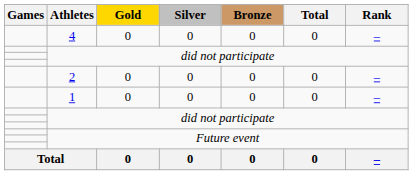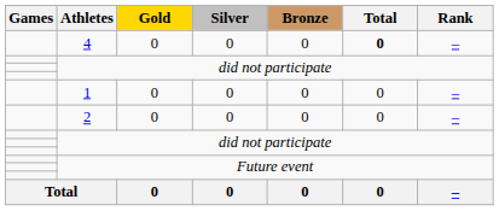4 | Total: normal -> bold
rows swapped: 2 <-> 1
